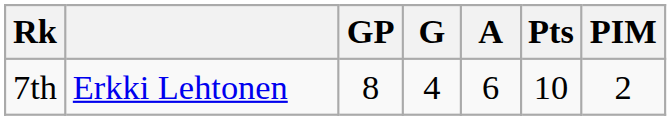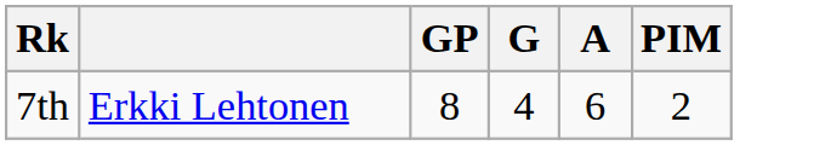- column: Pts | 10
